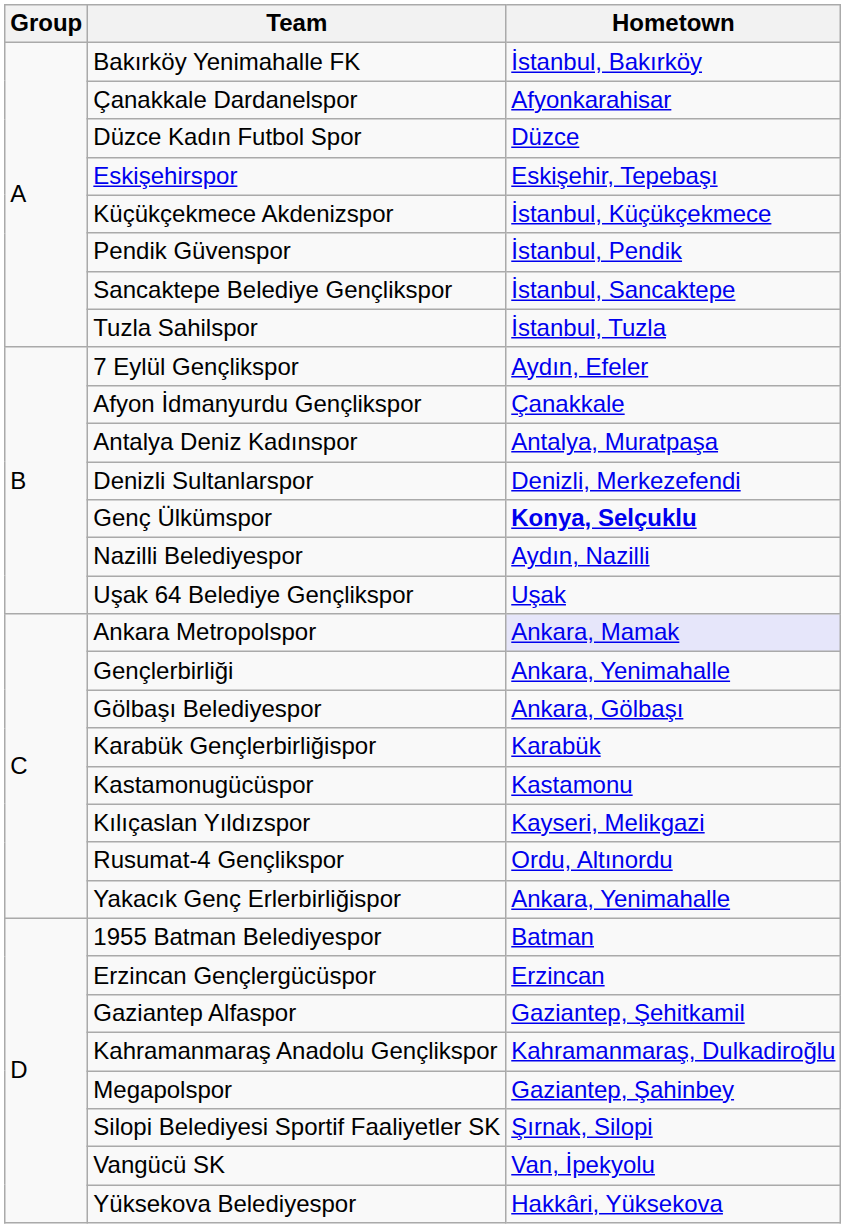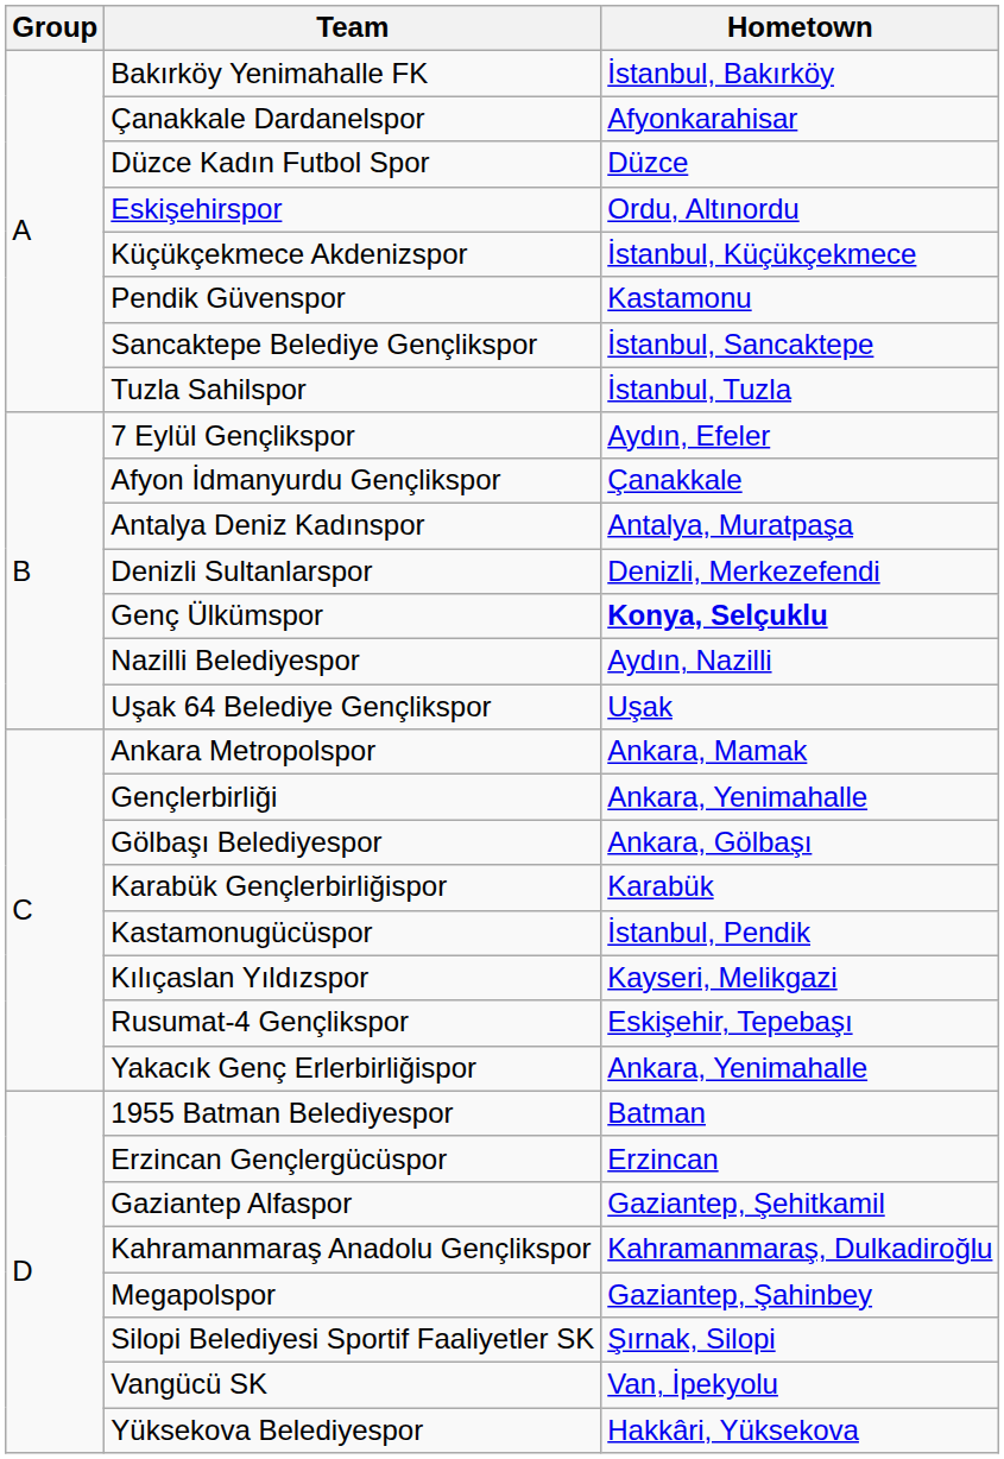Eskişehirspor | Hometown: Eskişehir, Tepebaşı -> Ordu, Altınordu
Pendik Güvenspor | Hometown: İstanbul, Pendik -> Kastamonu
Ankara Metropolspor | Hometown: lavender background -> no background
Kastamonugücüspor | Hometown: Kastamonu -> İstanbul, Pendik
Rusumat-4 Gençlikspor | Hometown: Ordu, Altınordu -> Eskişehir, Tepebaşı
